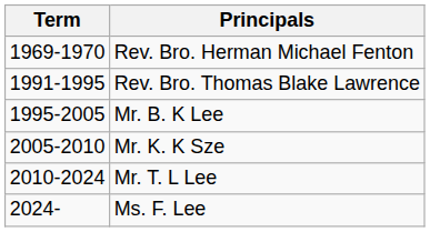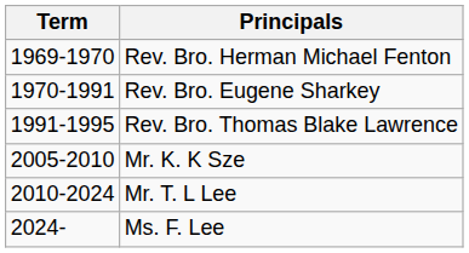+ row: 1970-1991 | Rev. Bro. Eugene Sharkey
- row: 1995-2005 | Mr. B. K Lee
